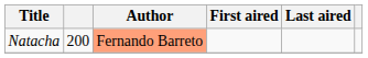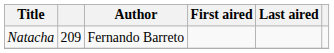Natacha | column 2: 200 -> 209
Natacha | Author: lightsalmon background -> no background
